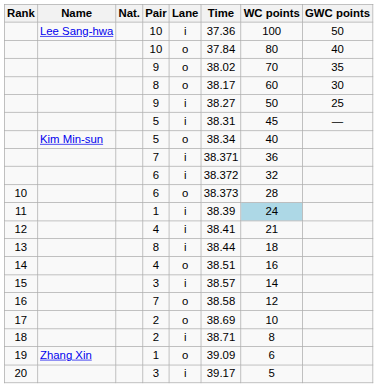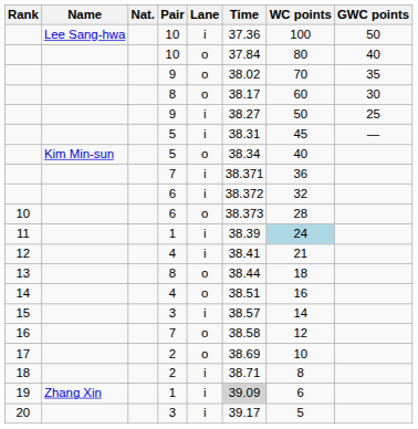13 | Lane: i -> o
19 | Lane: o -> i
19 | Time: no background -> lightgrey background
